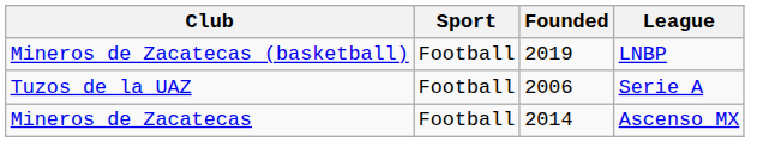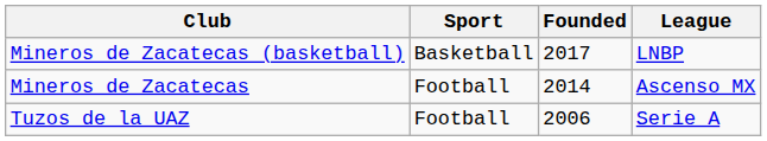Mineros de Zacatecas (basketball) | Sport: Football -> Basketball
Mineros de Zacatecas (basketball) | Founded: 2019 -> 2017
rows swapped: Mineros de Zacatecas <-> Tuzos de la UAZ
